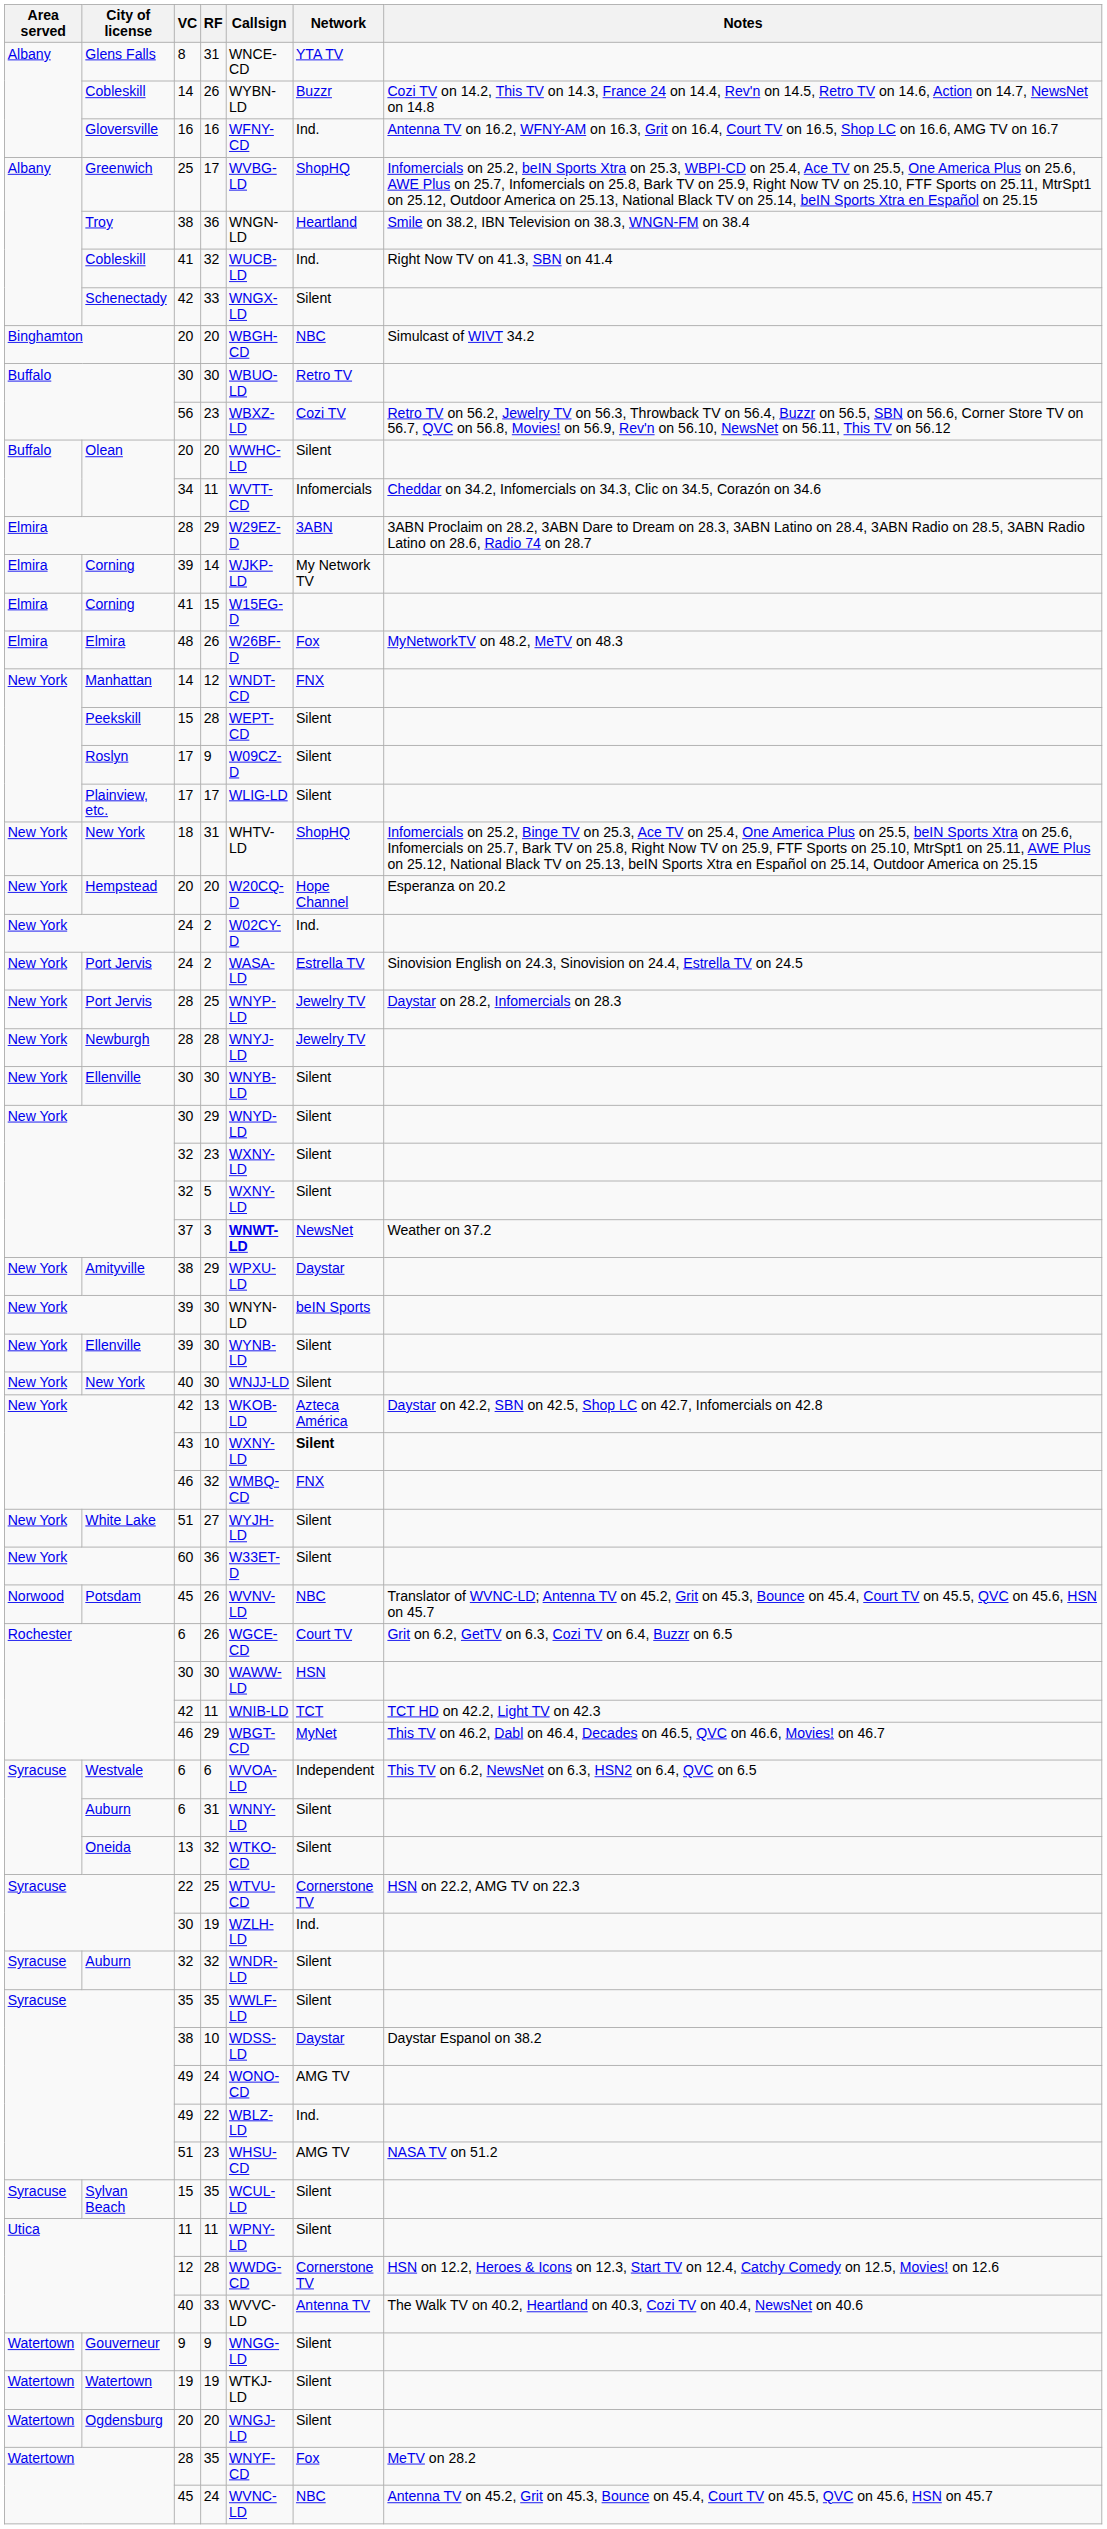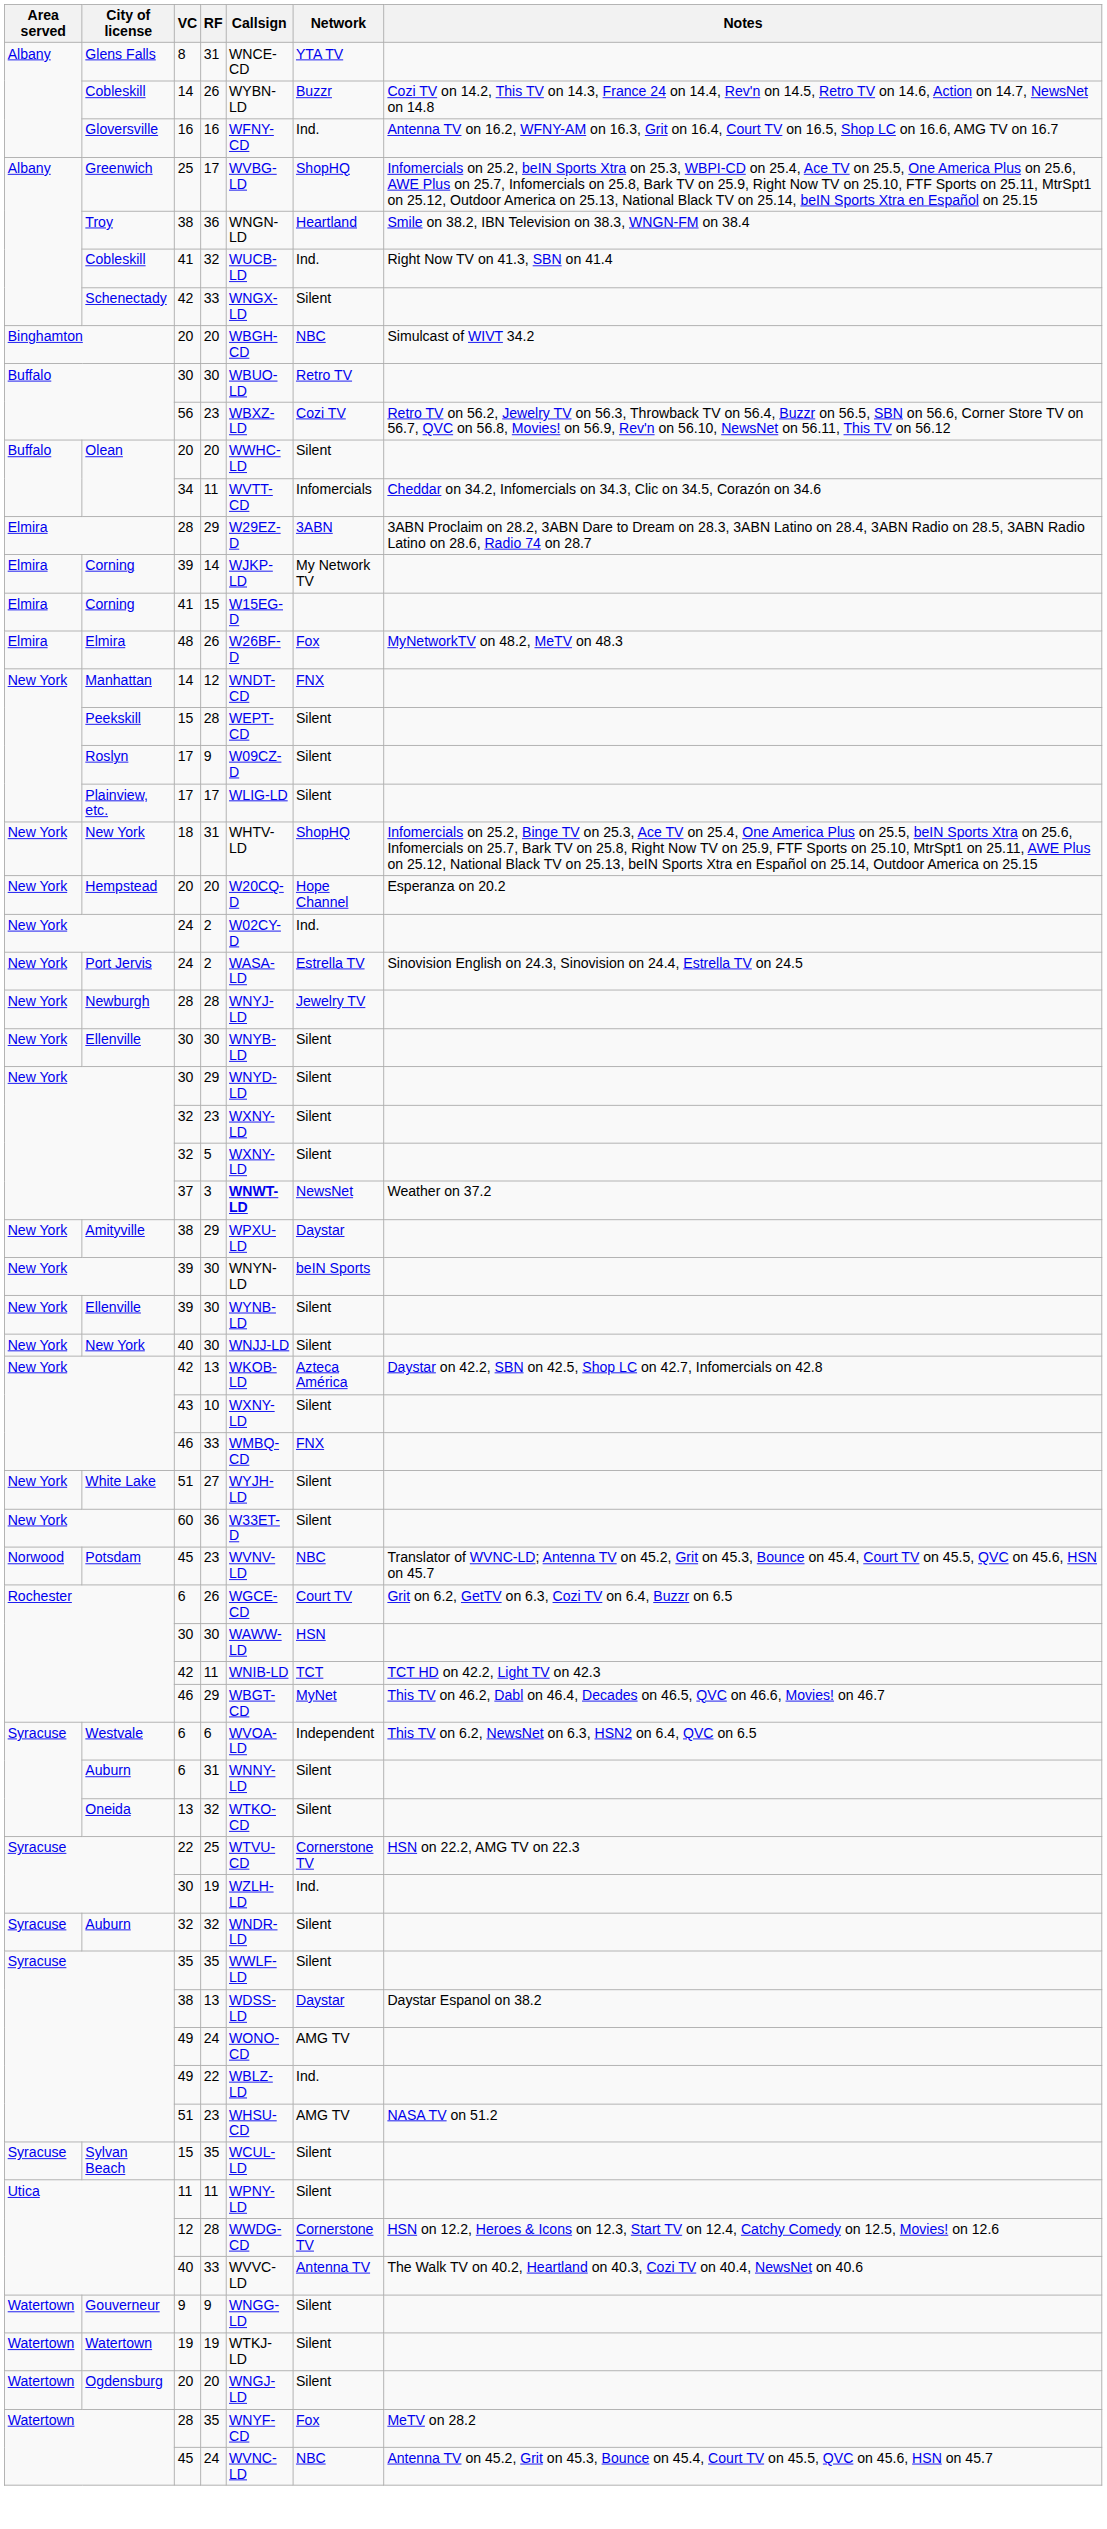- row: New York | Port Jervis | 28 | 25 | WNYP-LD | Jewelry TV | Daystar on 28.2, Infomercials on 28.3
43 | Network: bold -> normal
New York / 46 | RF: 32 -> 33
Potsdam / 45 | RF: 26 -> 23
Syracuse / 38 | RF: 10 -> 13
